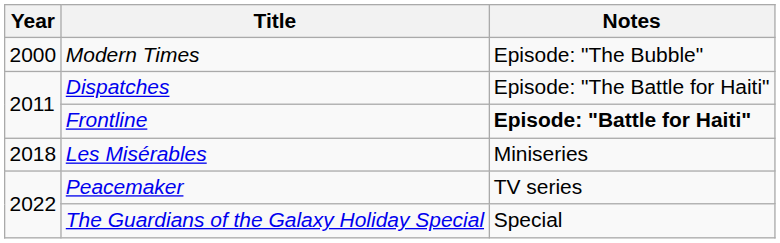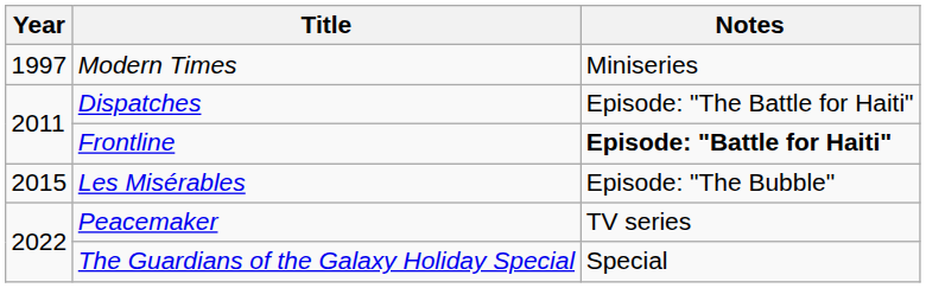Modern Times | Year: 2000 -> 1997
Modern Times | Notes: Episode: "The Bubble" -> Miniseries
Les Misérables | Year: 2018 -> 2015
Les Misérables | Notes: Miniseries -> Episode: "The Bubble"
